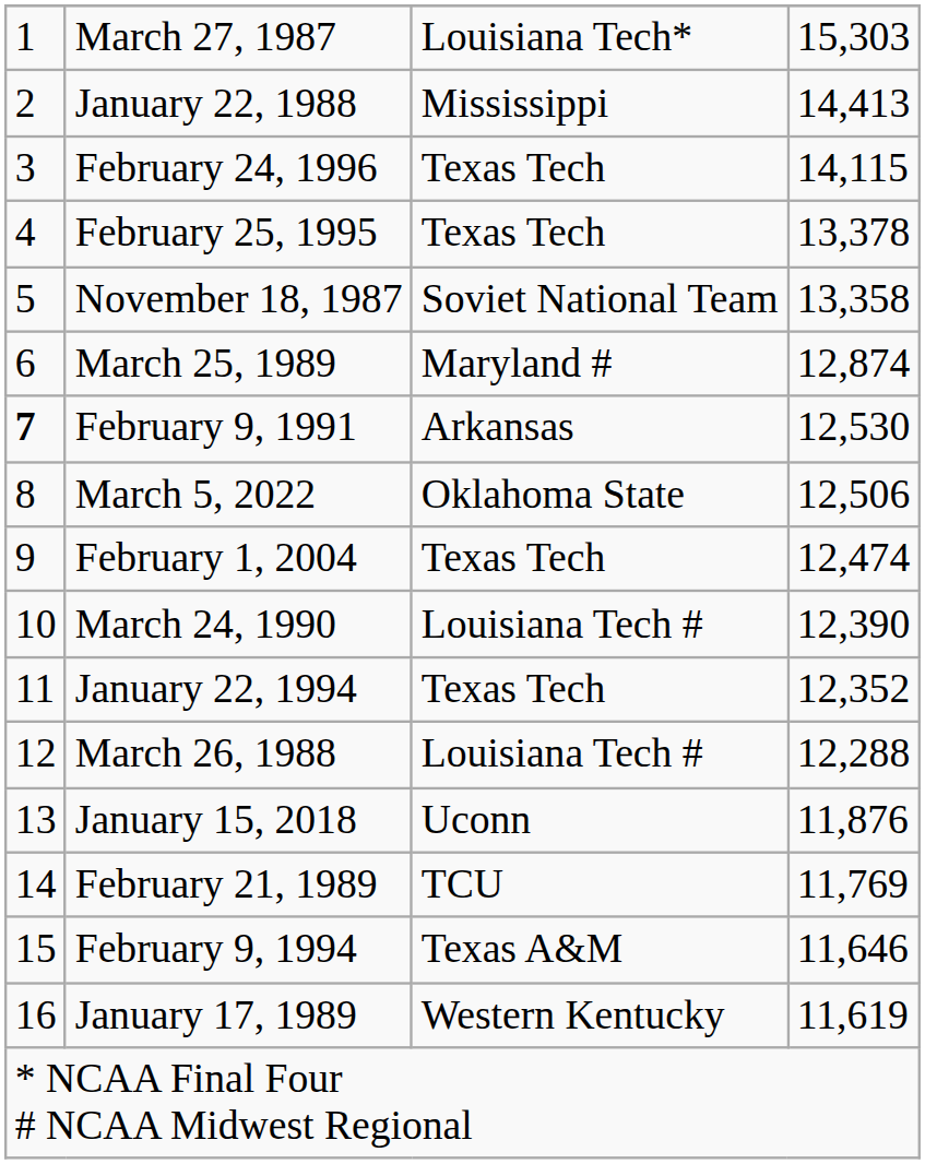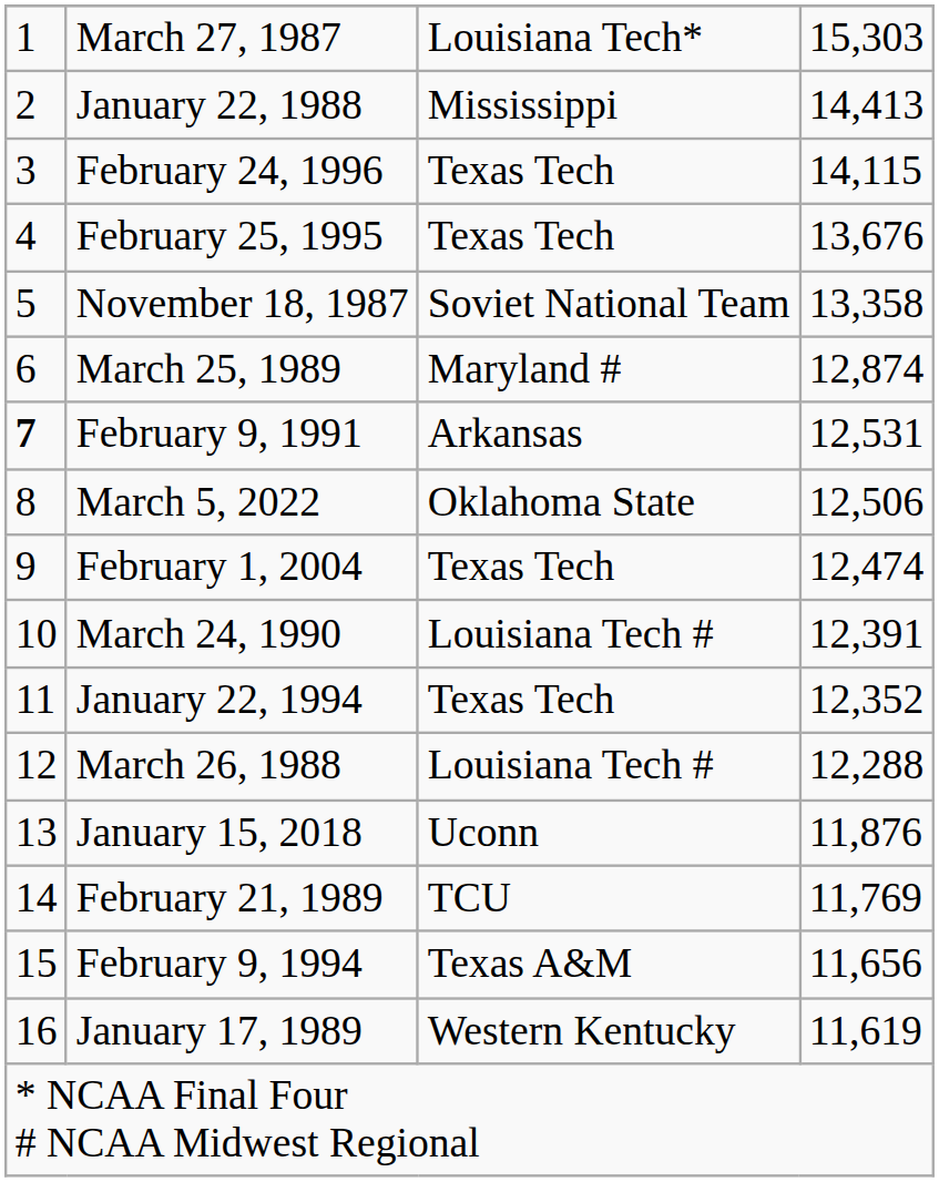February 25, 1995 | column 4: 13,378 -> 13,676
February 9, 1991 | column 4: 12,530 -> 12,531
March 24, 1990 | column 4: 12,390 -> 12,391
February 9, 1994 | column 4: 11,646 -> 11,656
